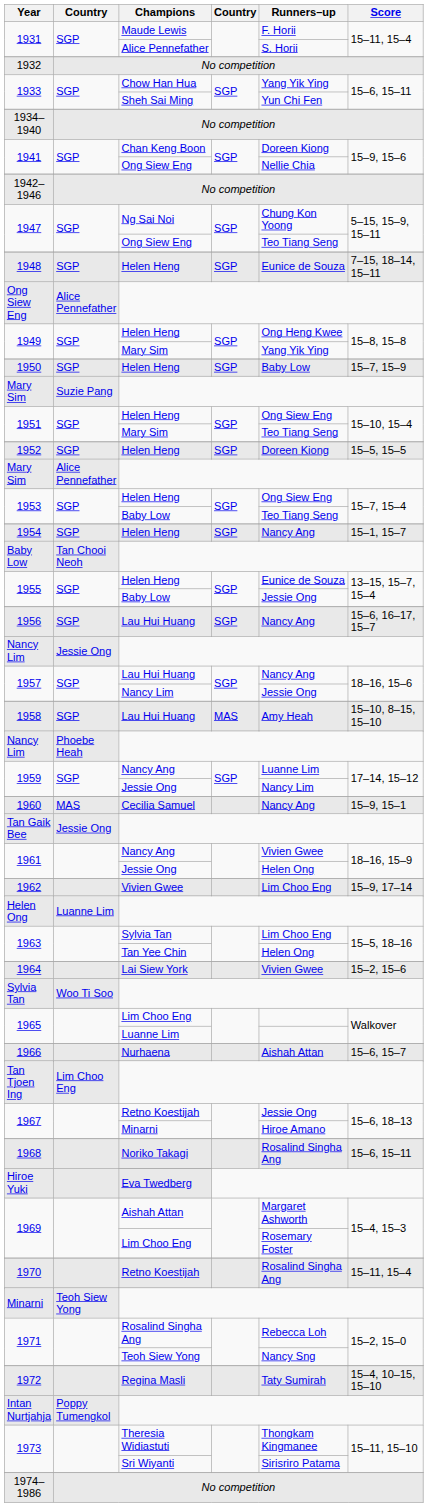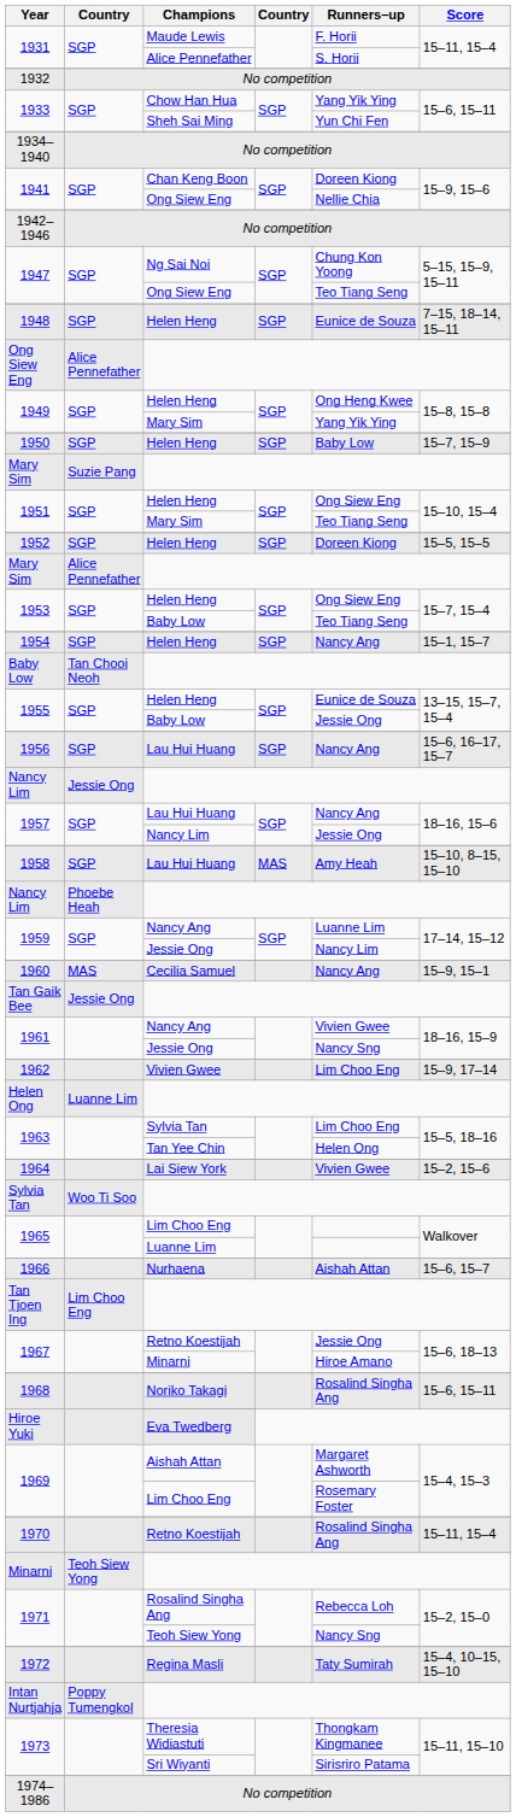1961 / Jessie Ong | Runners–up: Helen Ong -> Nancy Sng
